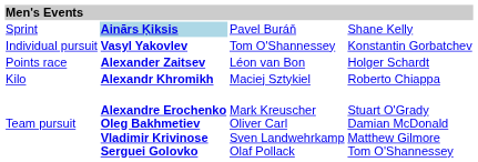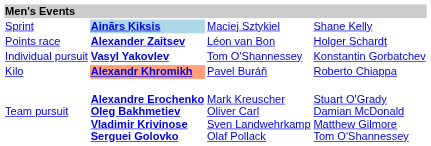Sprint | column 3: Pavel Buráň -> Maciej Sztykiel
rows swapped: Points race <-> Individual pursuit
Kilo | column 2: no background -> lightsalmon background
Kilo | column 3: Maciej Sztykiel -> Pavel Buráň
